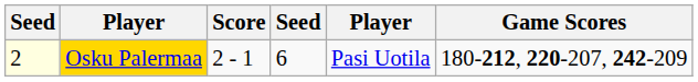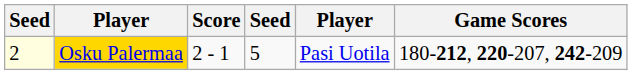Osku Palermaa | column 4: 6 -> 5
